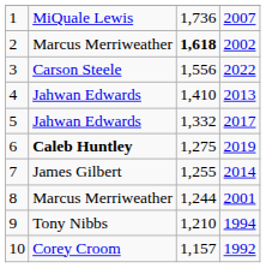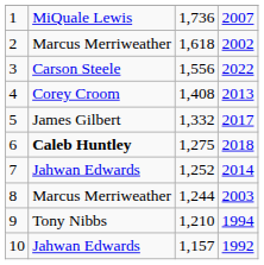2 | column 3: bold -> normal
4 | column 2: Jahwan Edwards -> Corey Croom
4 | column 3: 1,410 -> 1,408
5 | column 2: Jahwan Edwards -> James Gilbert
6 | column 4: 2019 -> 2018
7 | column 2: James Gilbert -> Jahwan Edwards
7 | column 3: 1,255 -> 1,252
8 | column 4: 2001 -> 2003
10 | column 2: Corey Croom -> Jahwan Edwards
